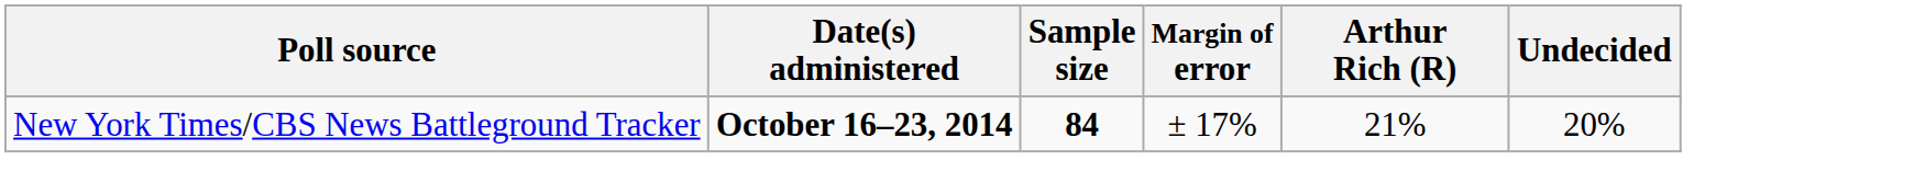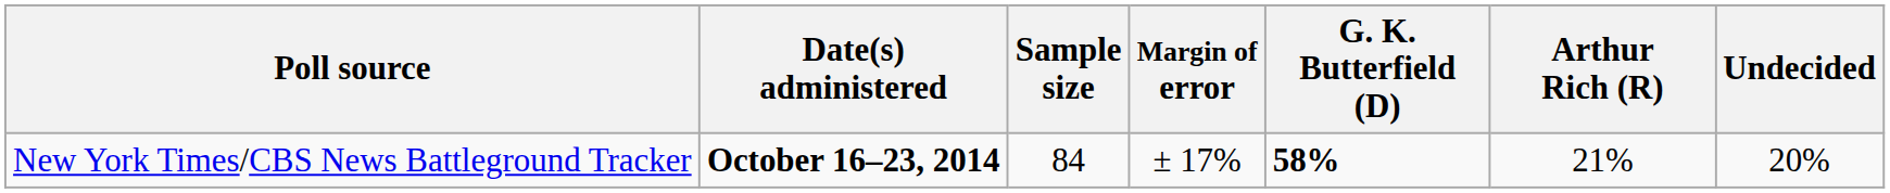+ column: G. K. Butterfield (D) | 58%
New York Times/CBS News Battleground Tracker | Sample size: bold -> normal
